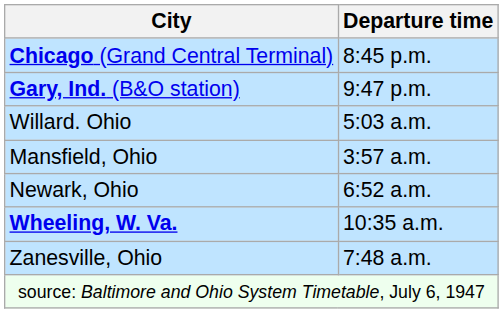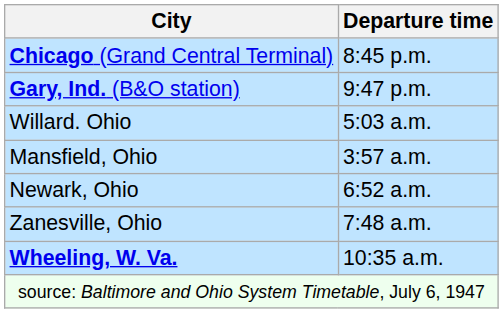rows swapped: Zanesville, Ohio <-> Wheeling, W. Va.
